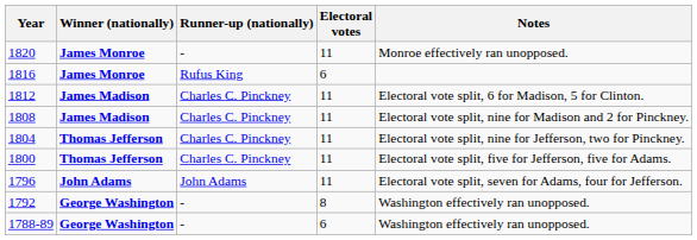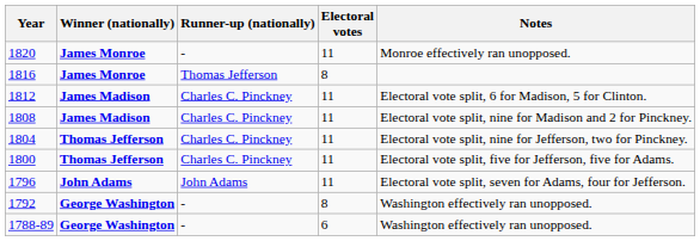1816 | Runner-up (nationally): Rufus King -> Thomas Jefferson
1816 | Electoral votes: 6 -> 8
